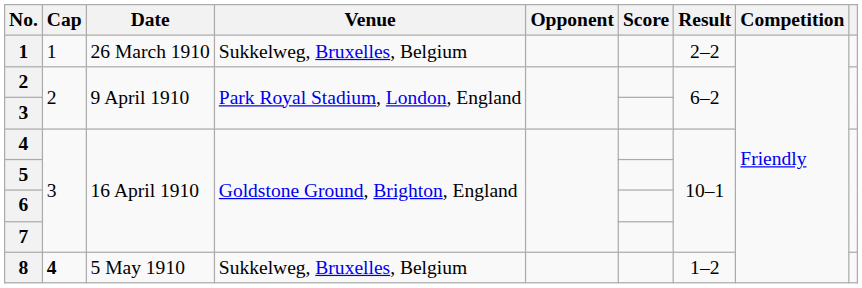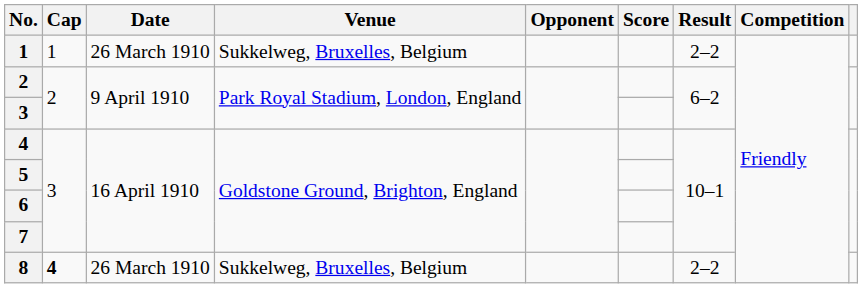8 | Date: 5 May 1910 -> 26 March 1910
8 | Result: 1–2 -> 2–2
